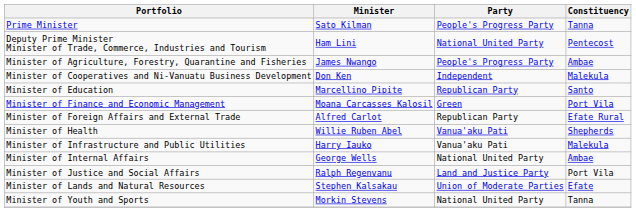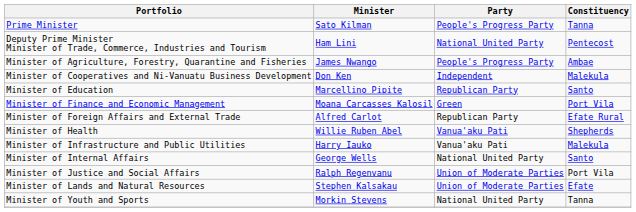Minister of Internal Affairs | Constituency: Ambae -> Santo
Minister of Justice and Social Affairs | Party: Land and Justice Party -> Union of Moderate Parties
